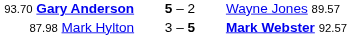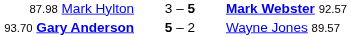rows swapped: 87.98 Mark Hylton <-> 93.70 Gary Anderson
